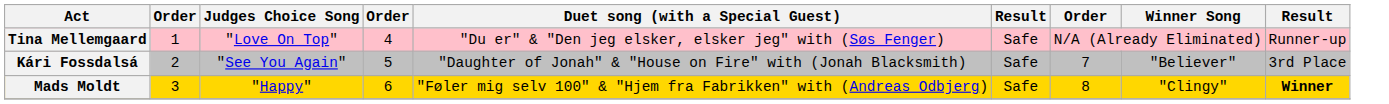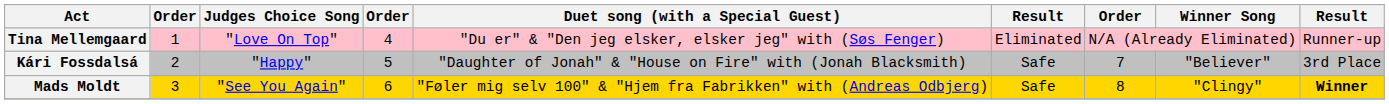Tina Mellemgaard | column 6: Safe -> Eliminated
Kári Fossdalsá | Judges Choice Song: "See You Again" -> "Happy"
Mads Moldt | Judges Choice Song: "Happy" -> "See You Again"
